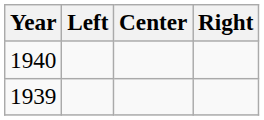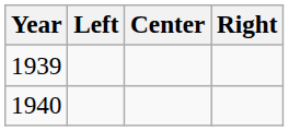rows swapped: 1939 <-> 1940
